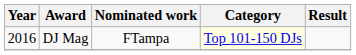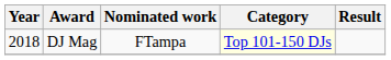DJ Mag | Year: 2016 -> 2018
